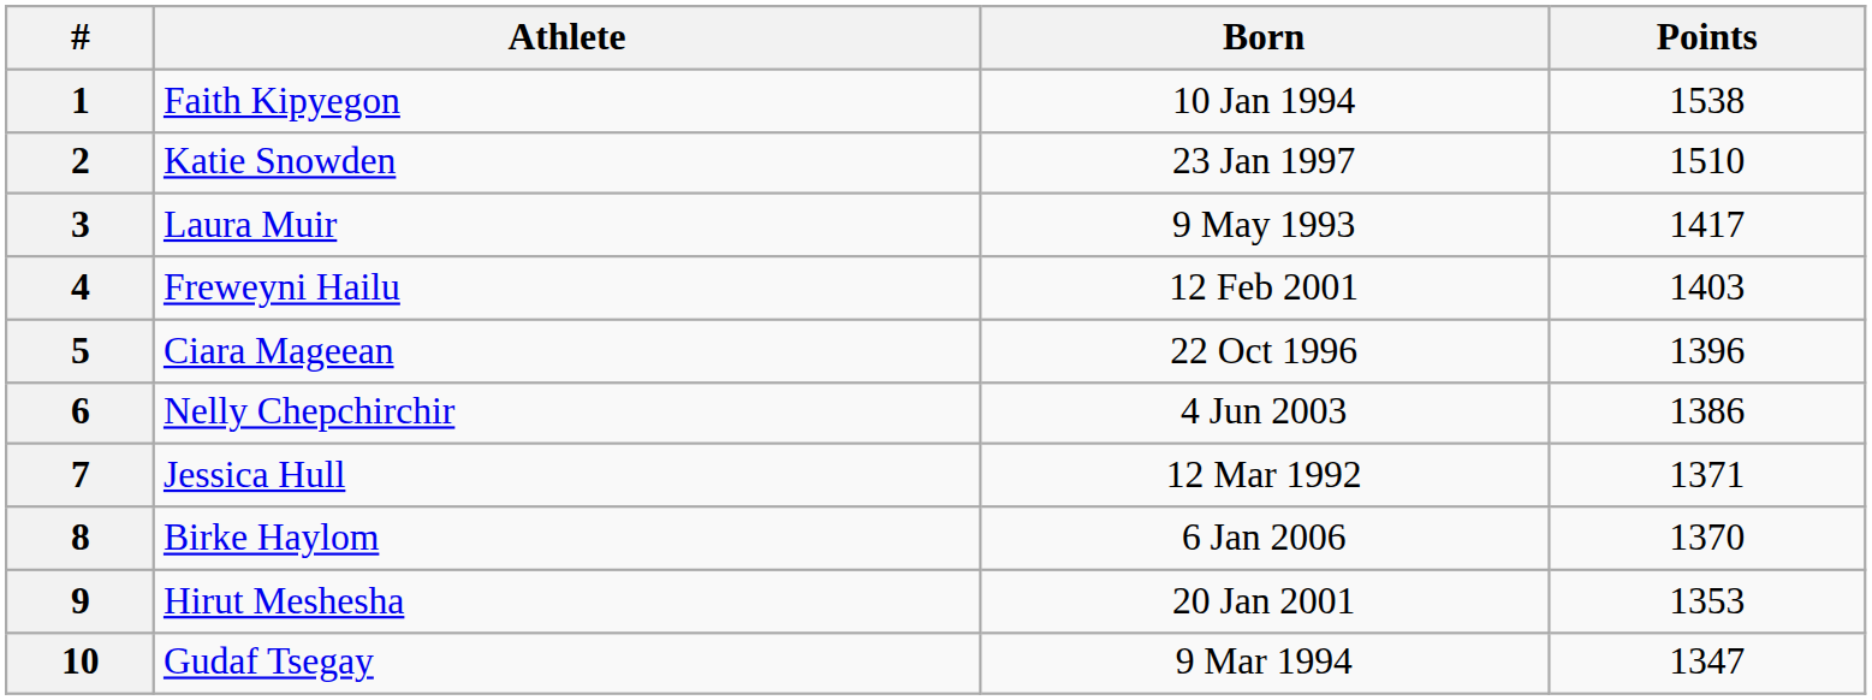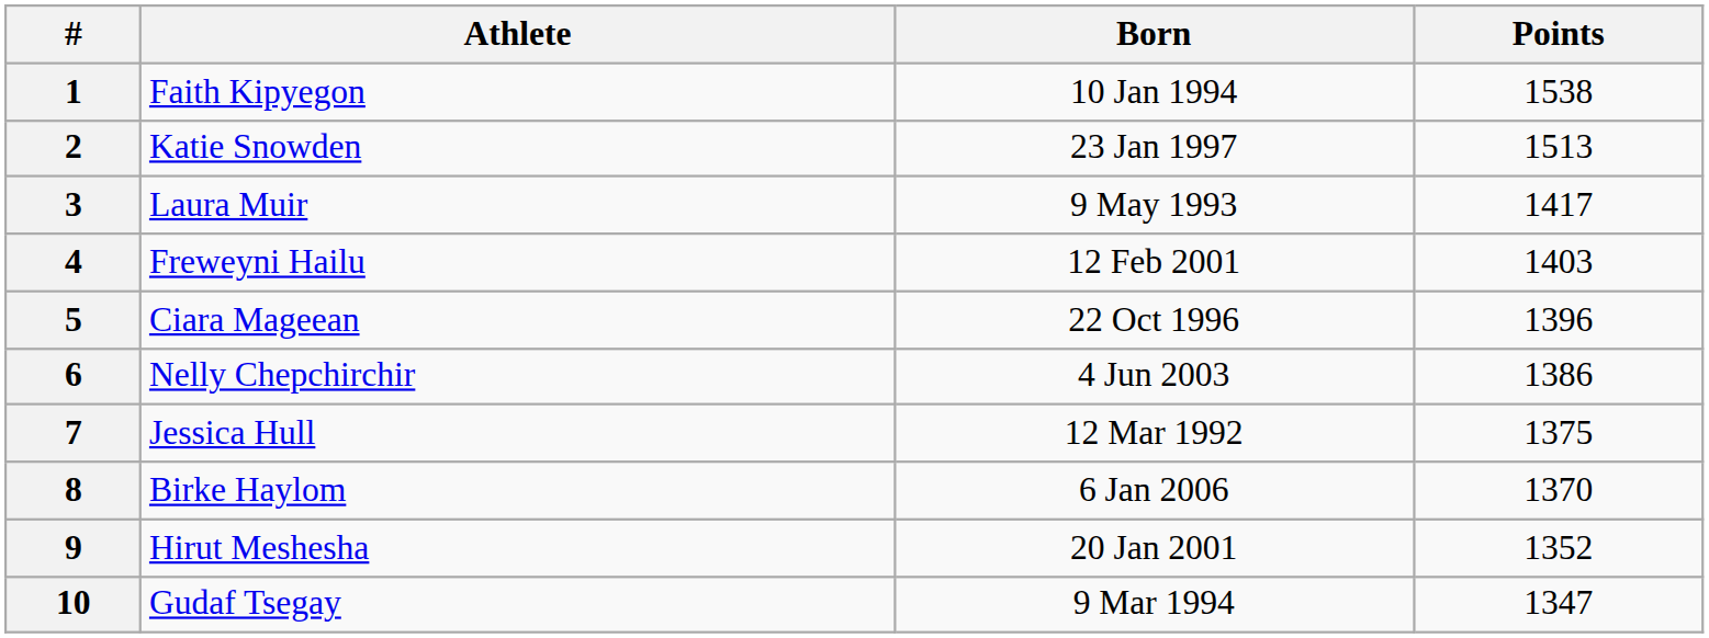2 | Points: 1510 -> 1513
7 | Points: 1371 -> 1375
9 | Points: 1353 -> 1352
